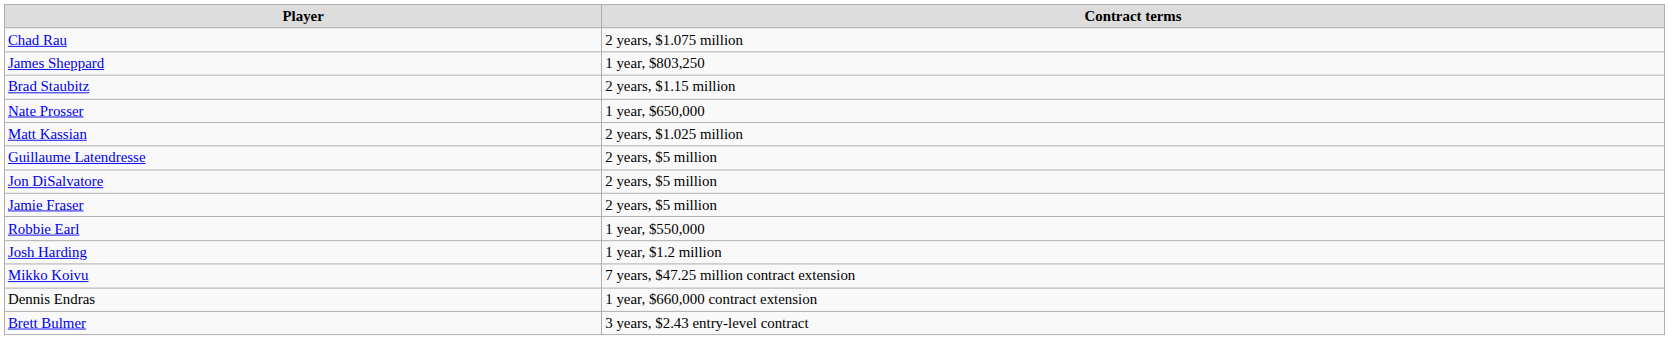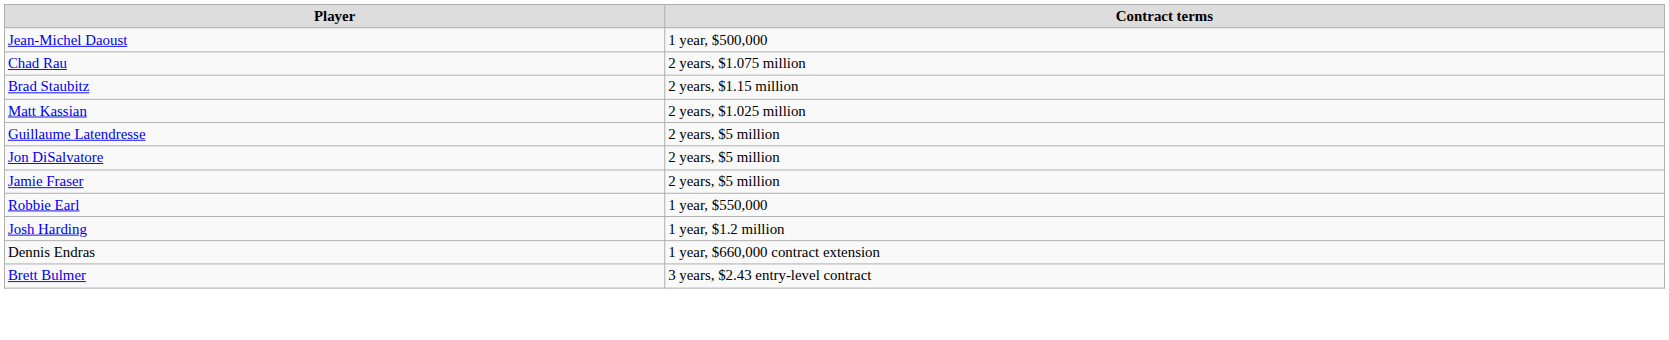+ row: Jean-Michel Daoust | 1 year, $500,000
- row: James Sheppard | 1 year, $803,250
- row: Nate Prosser | 1 year, $650,000
- row: Mikko Koivu | 7 years, $47.25 million contract extension
